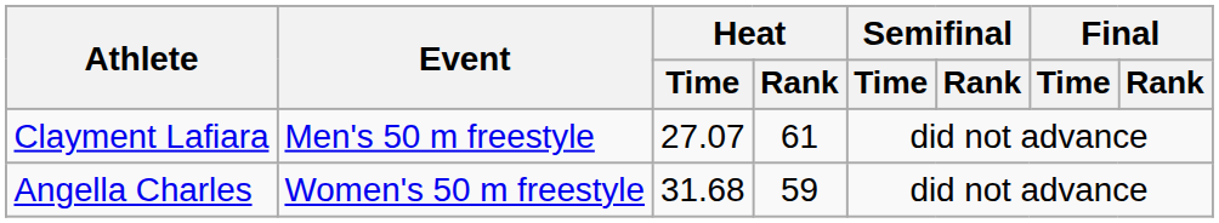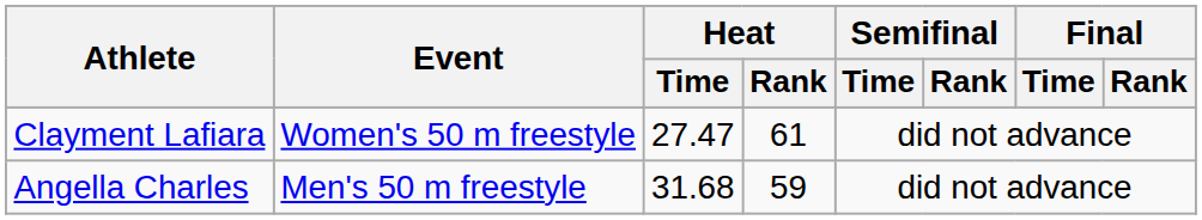Clayment Lafiara | Event: Men's 50 m freestyle -> Women's 50 m freestyle
Clayment Lafiara | Heat / Time: 27.07 -> 27.47
Angella Charles | Event: Women's 50 m freestyle -> Men's 50 m freestyle
